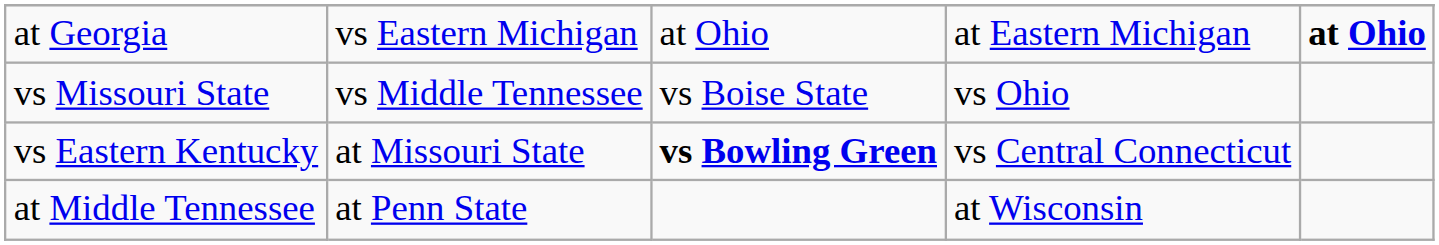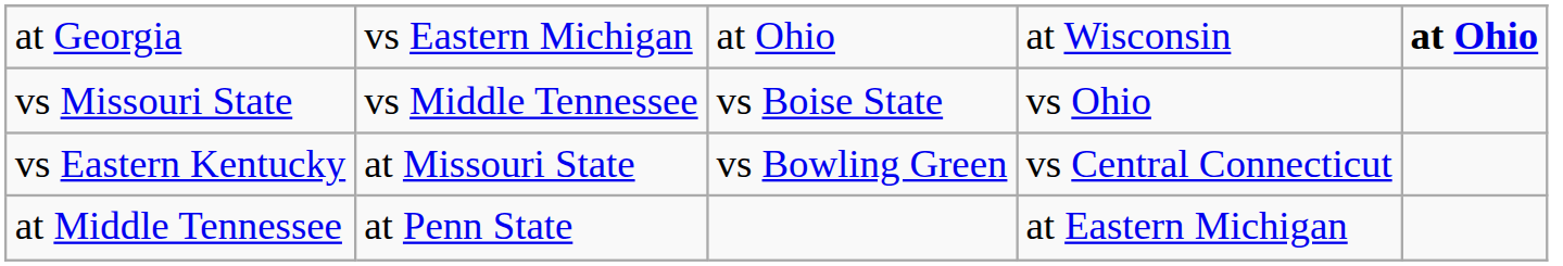at Georgia | column 4: at Eastern Michigan -> at Wisconsin
vs Eastern Kentucky | column 3: bold -> normal
at Middle Tennessee | column 4: at Wisconsin -> at Eastern Michigan
